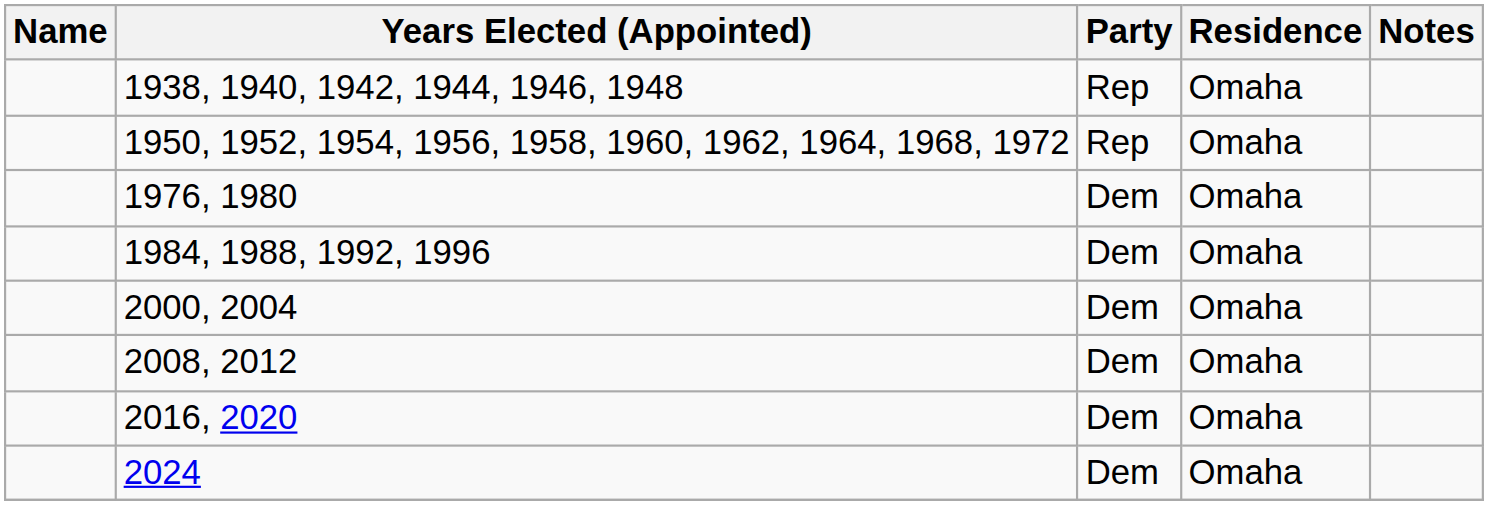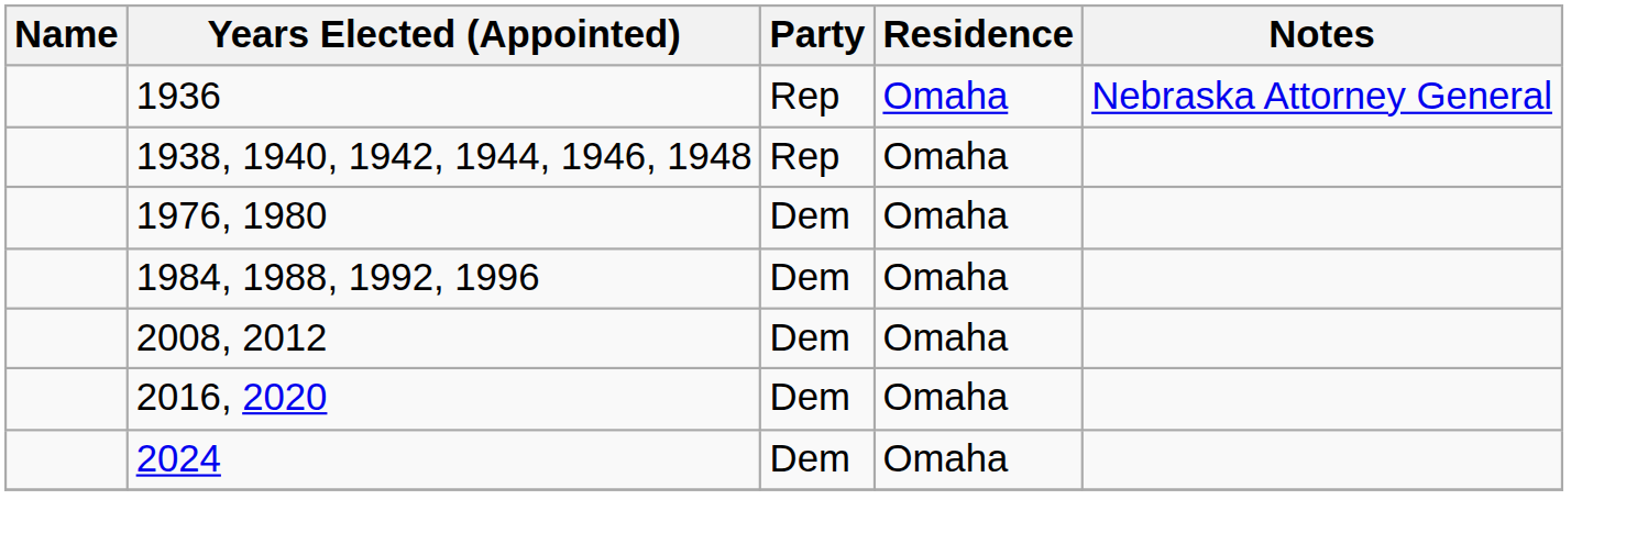+ row: 1936 | Rep | Omaha | Nebraska Attorney General
- row: 1950, 1952, 1954, 1956, 1958, 1960, 1962, 1964, 1968, 1972 | Rep | Omaha
- row: 2000, 2004 | Dem | Omaha
